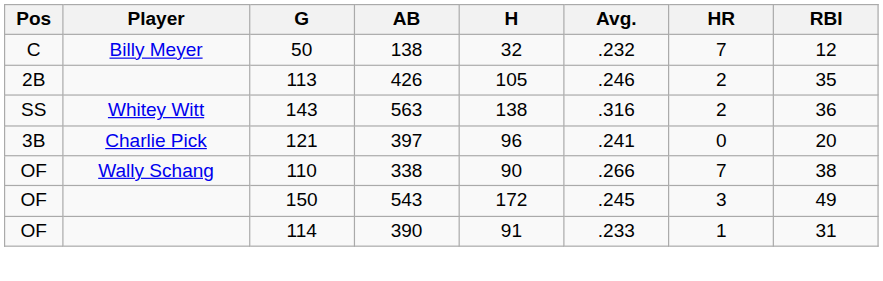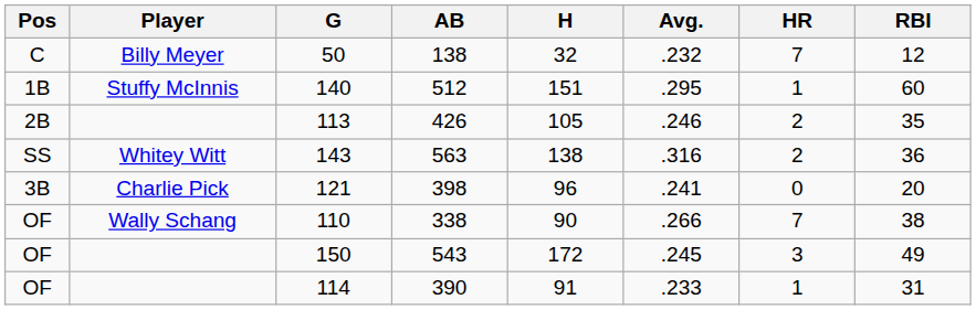+ row: 1B | Stuffy McInnis | 140 | 512 | 151 | .295 | 1 | 60
121 | AB: 397 -> 398
